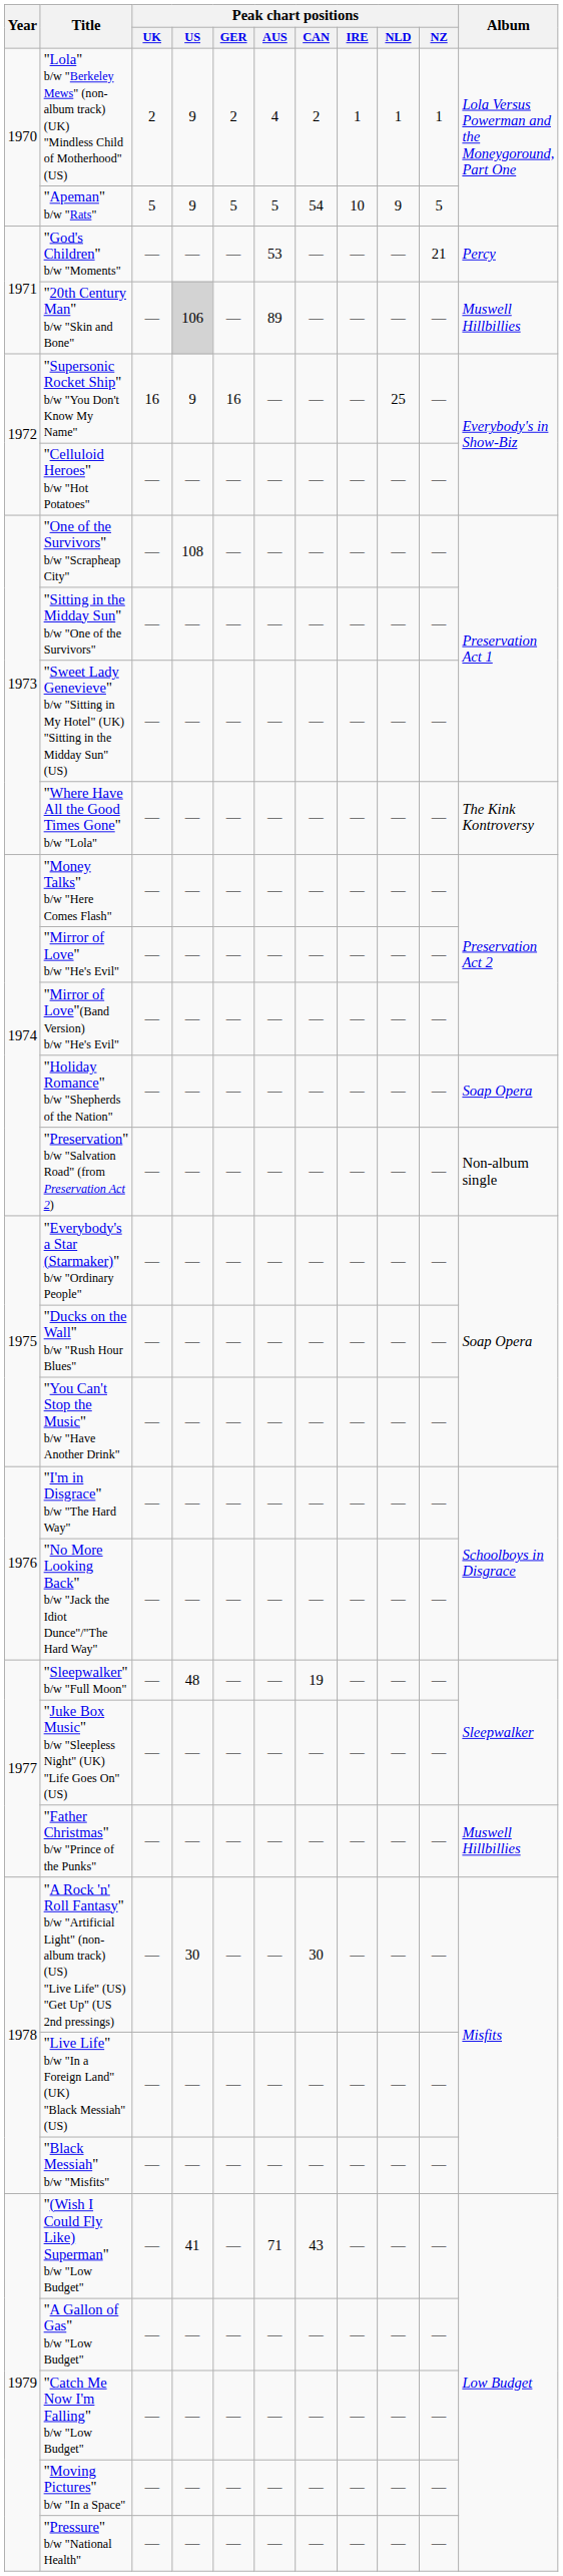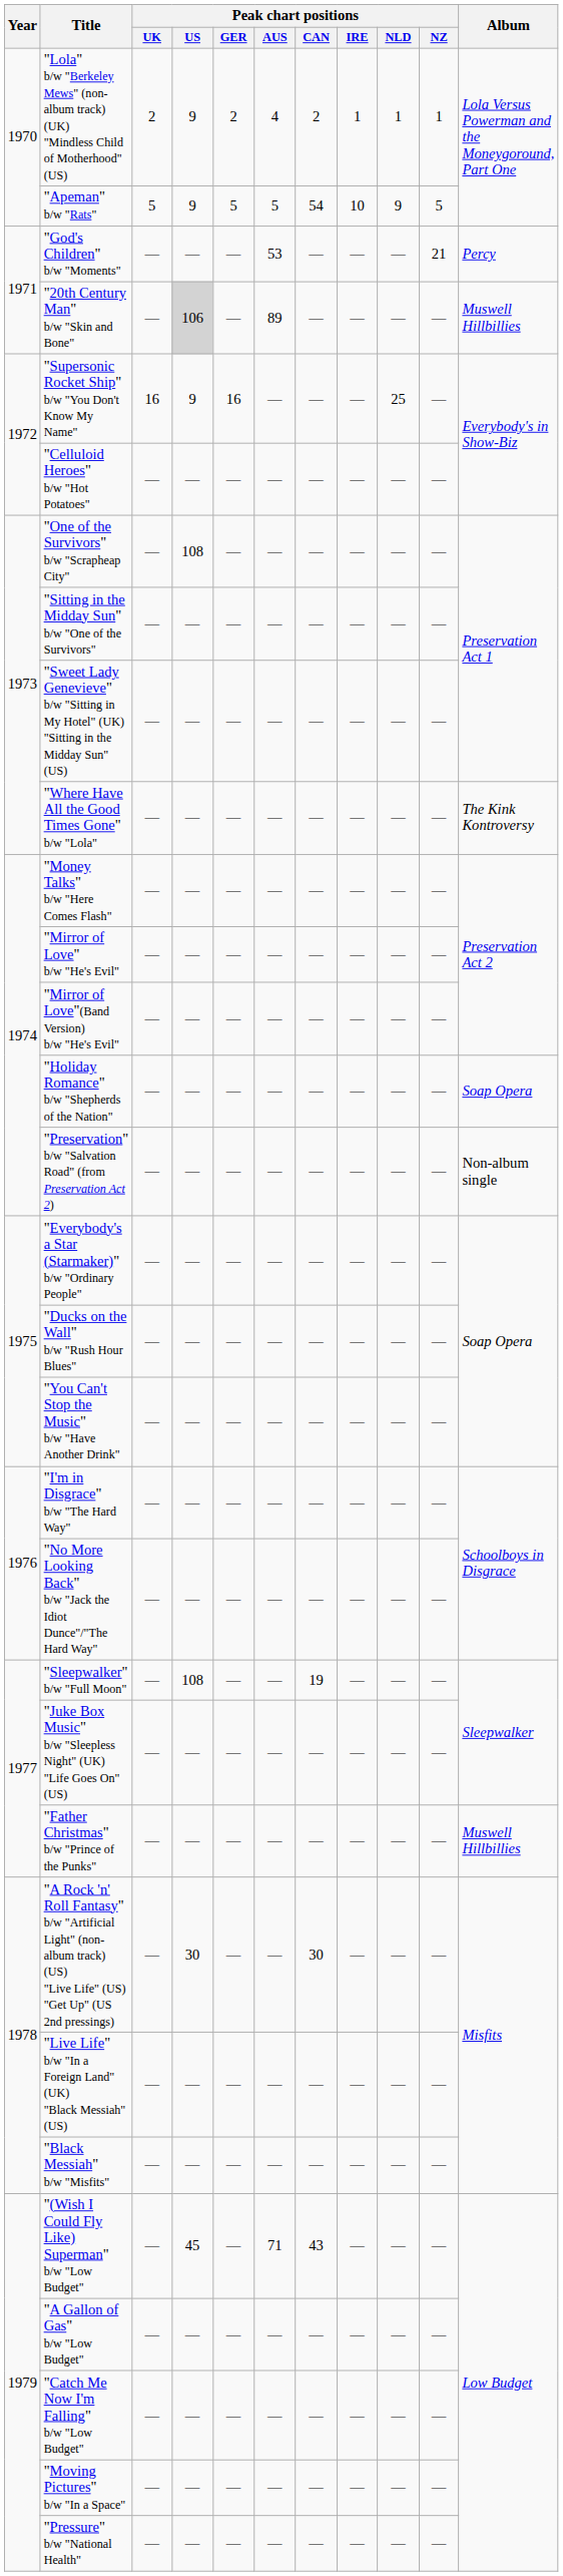"Sleepwalker" b/w "Full Moon" | Peak chart positions / US: 48 -> 108
"(Wish I Could Fly Like) Superman" b/w "Low Budget" | Peak chart positions / US: 41 -> 45
